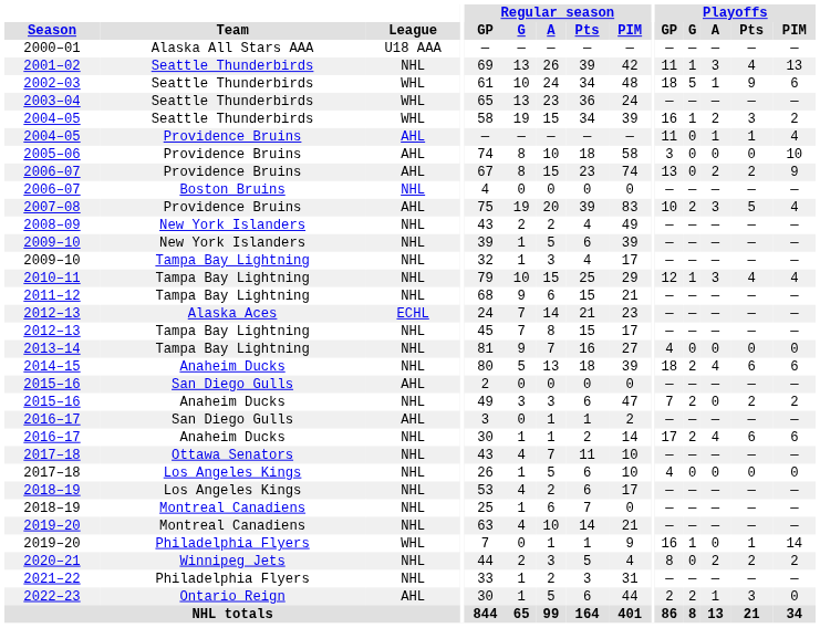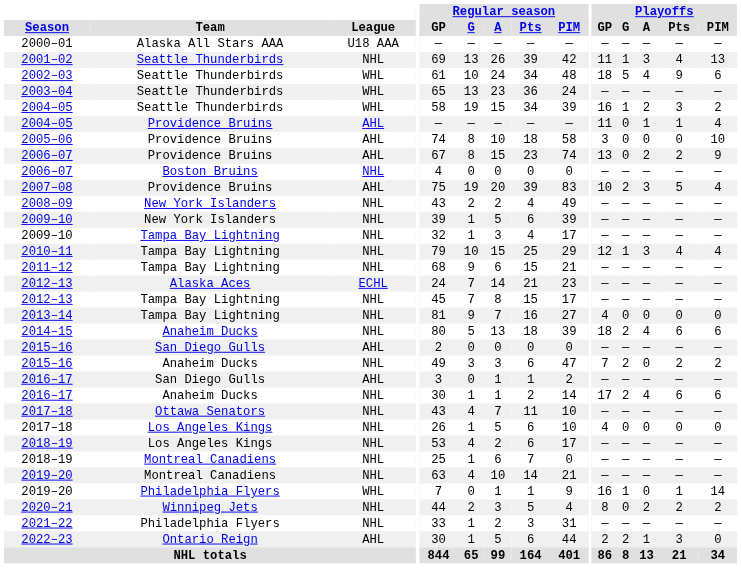2002–03 | Playoffs / A: 1 -> 4
